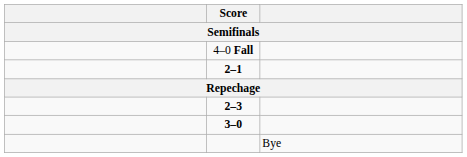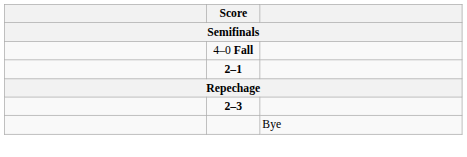- row: 3–0
